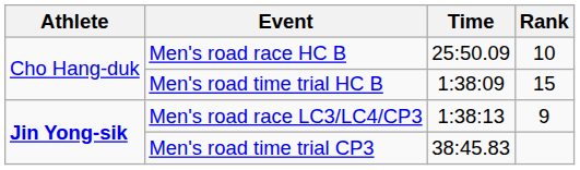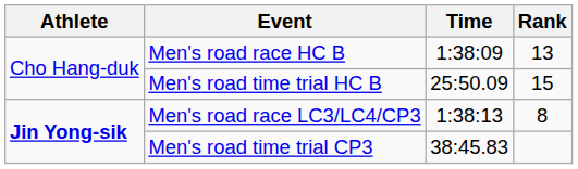Men's road race HC B | Time: 25:50.09 -> 1:38:09
Men's road race HC B | Rank: 10 -> 13
Men's road time trial HC B | Time: 1:38:09 -> 25:50.09
Men's road race LC3/LC4/CP3 | Rank: 9 -> 8
